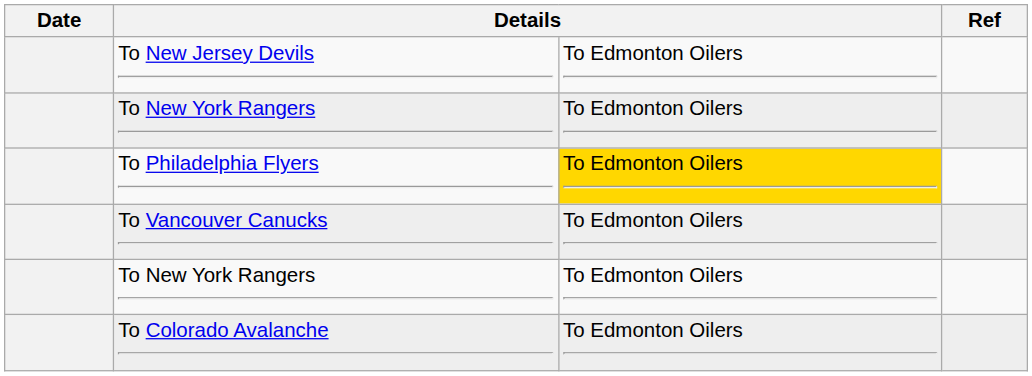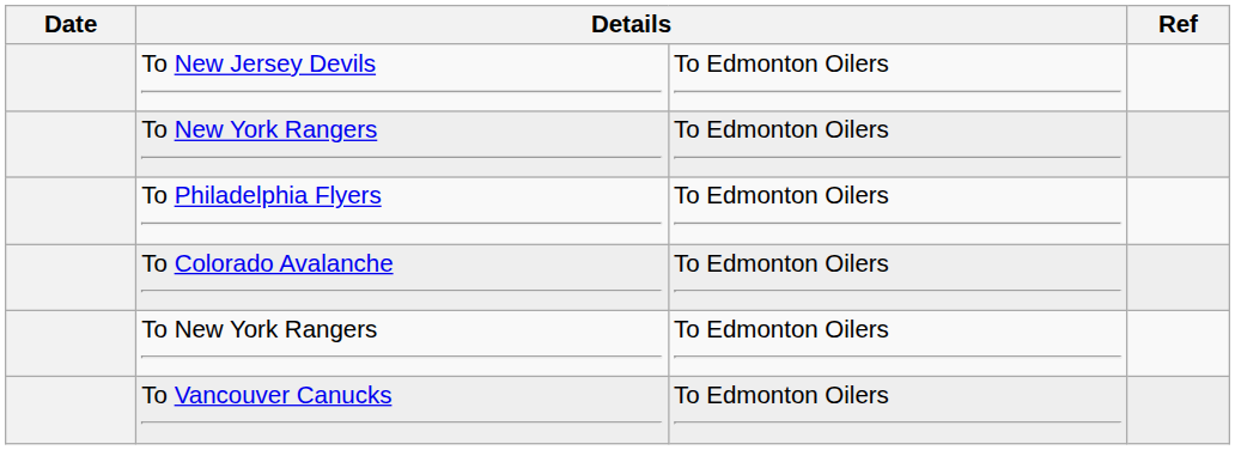To Philadelphia Flyers | column 3: gold background -> no background
rows swapped: To Vancouver Canucks <-> To Colorado Avalanche
